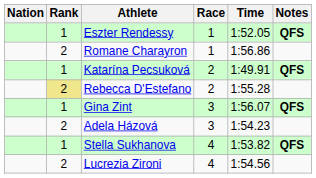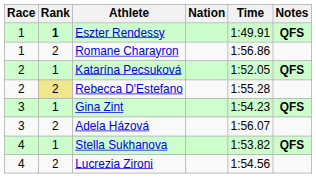columns swapped: Race <-> Nation
Eszter Rendessy | Rank: normal -> bold
Eszter Rendessy | Time: 1:52.05 -> 1:49.91
Katarína Pecsuková | Time: 1:49.91 -> 1:52.05
Gina Zint | Time: 1:56.07 -> 1:54.23
Adela Házová | Time: 1:54.23 -> 1:56.07
